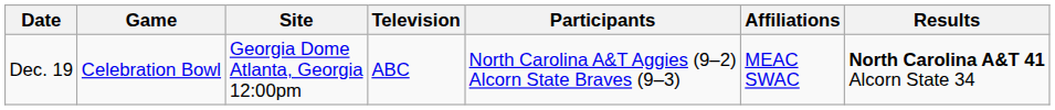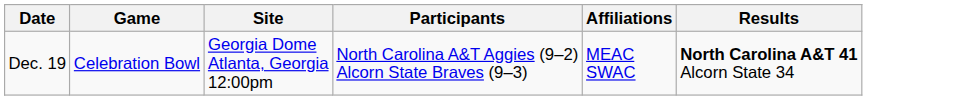- column: Television | ABC
